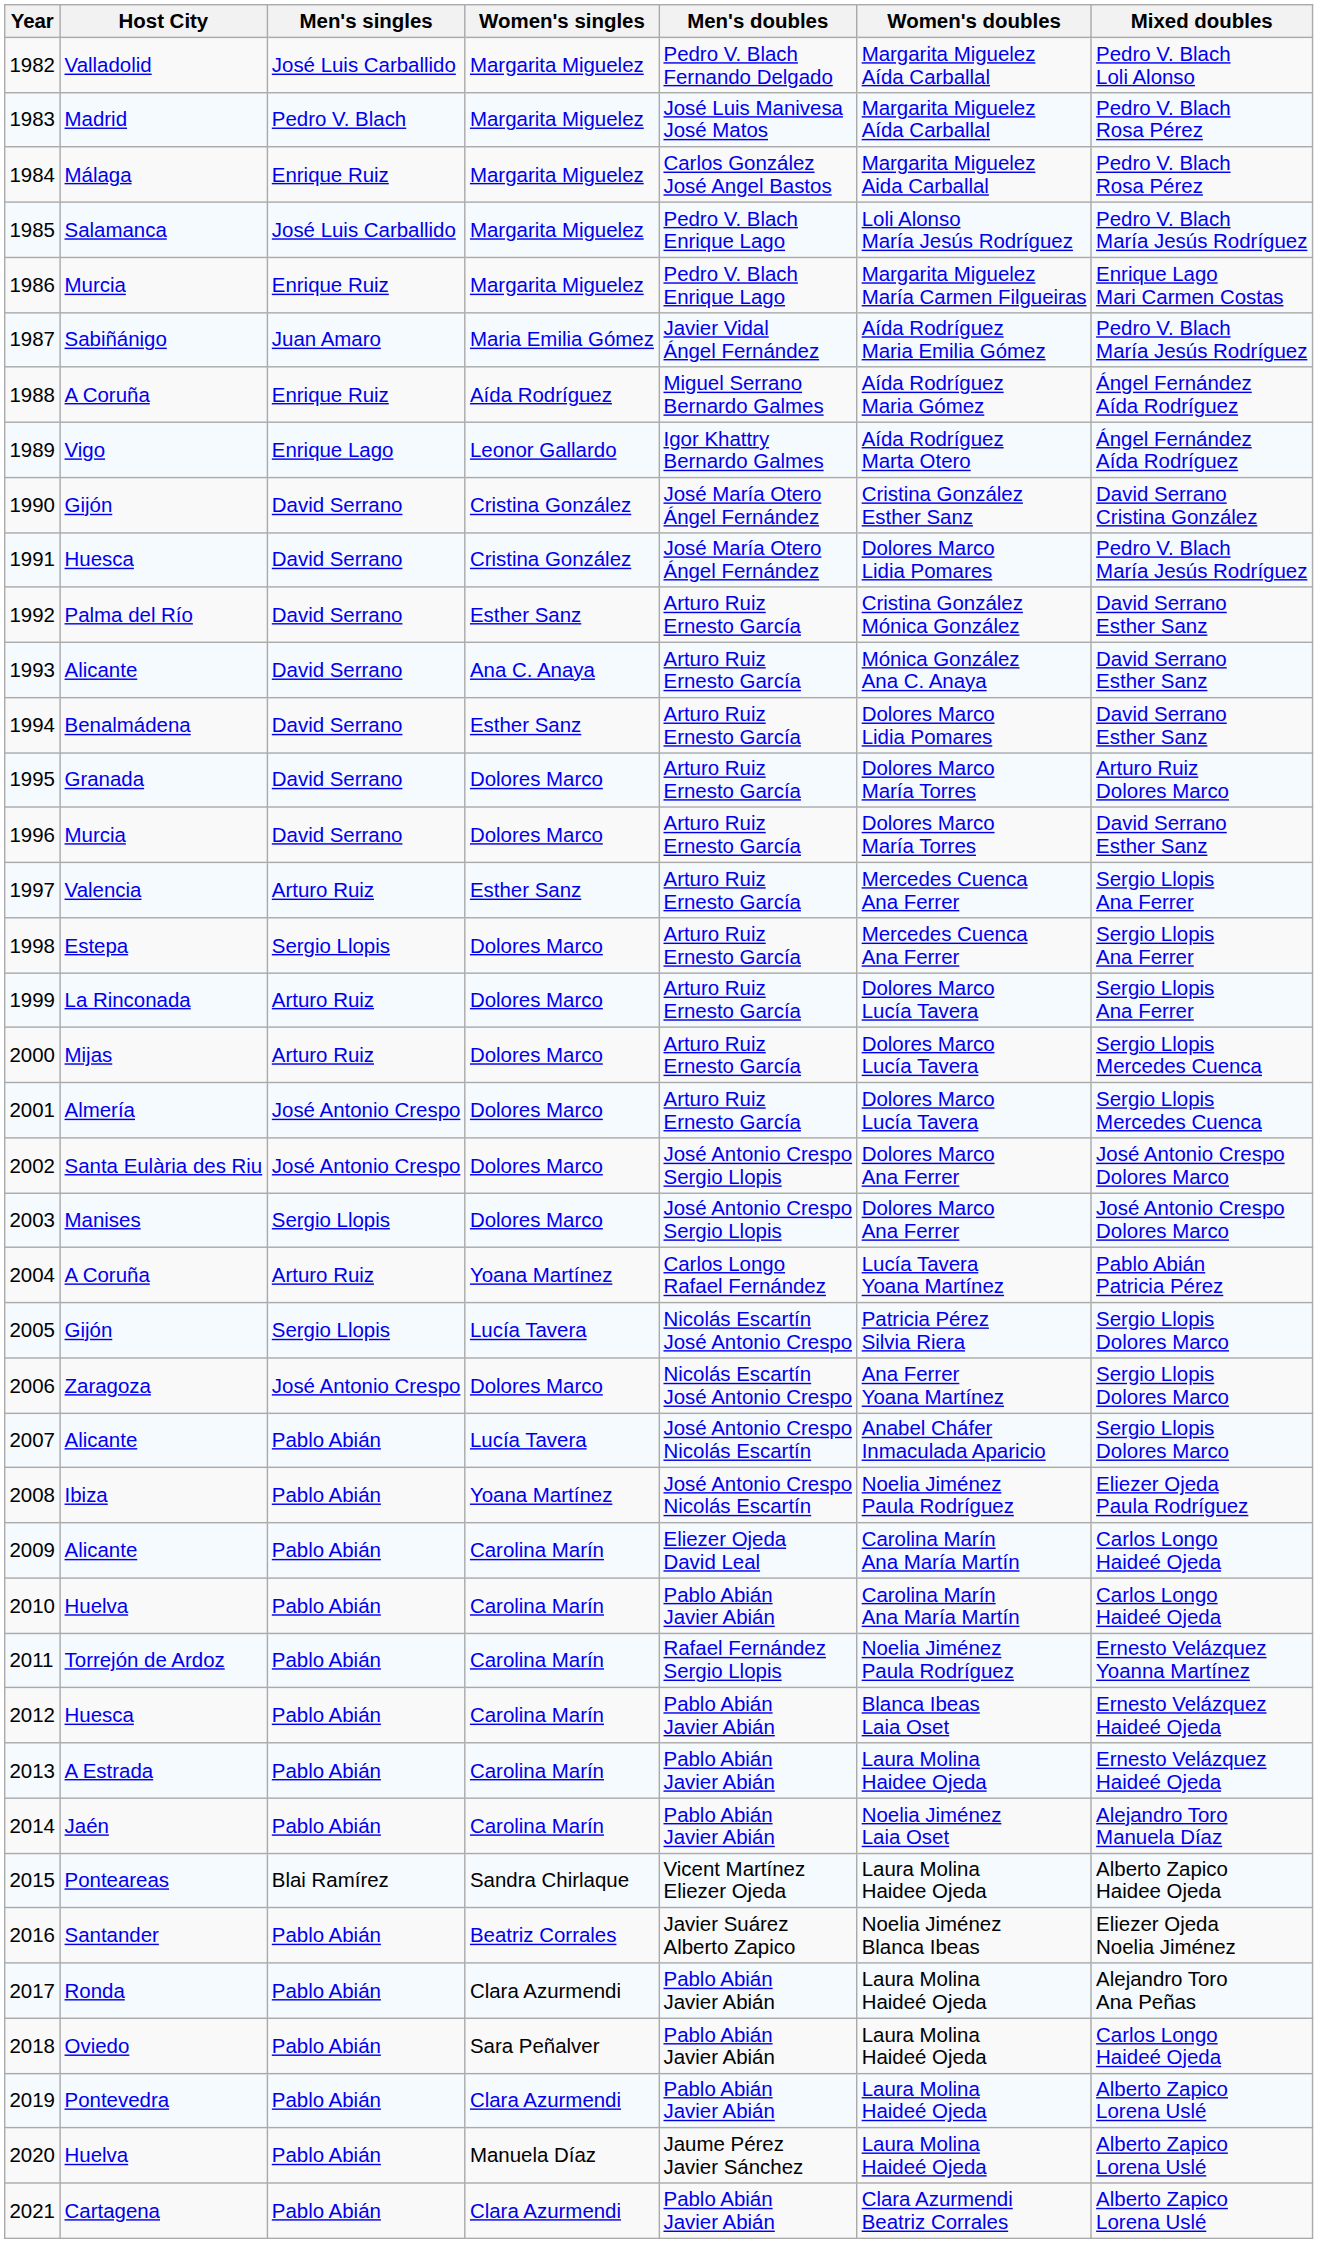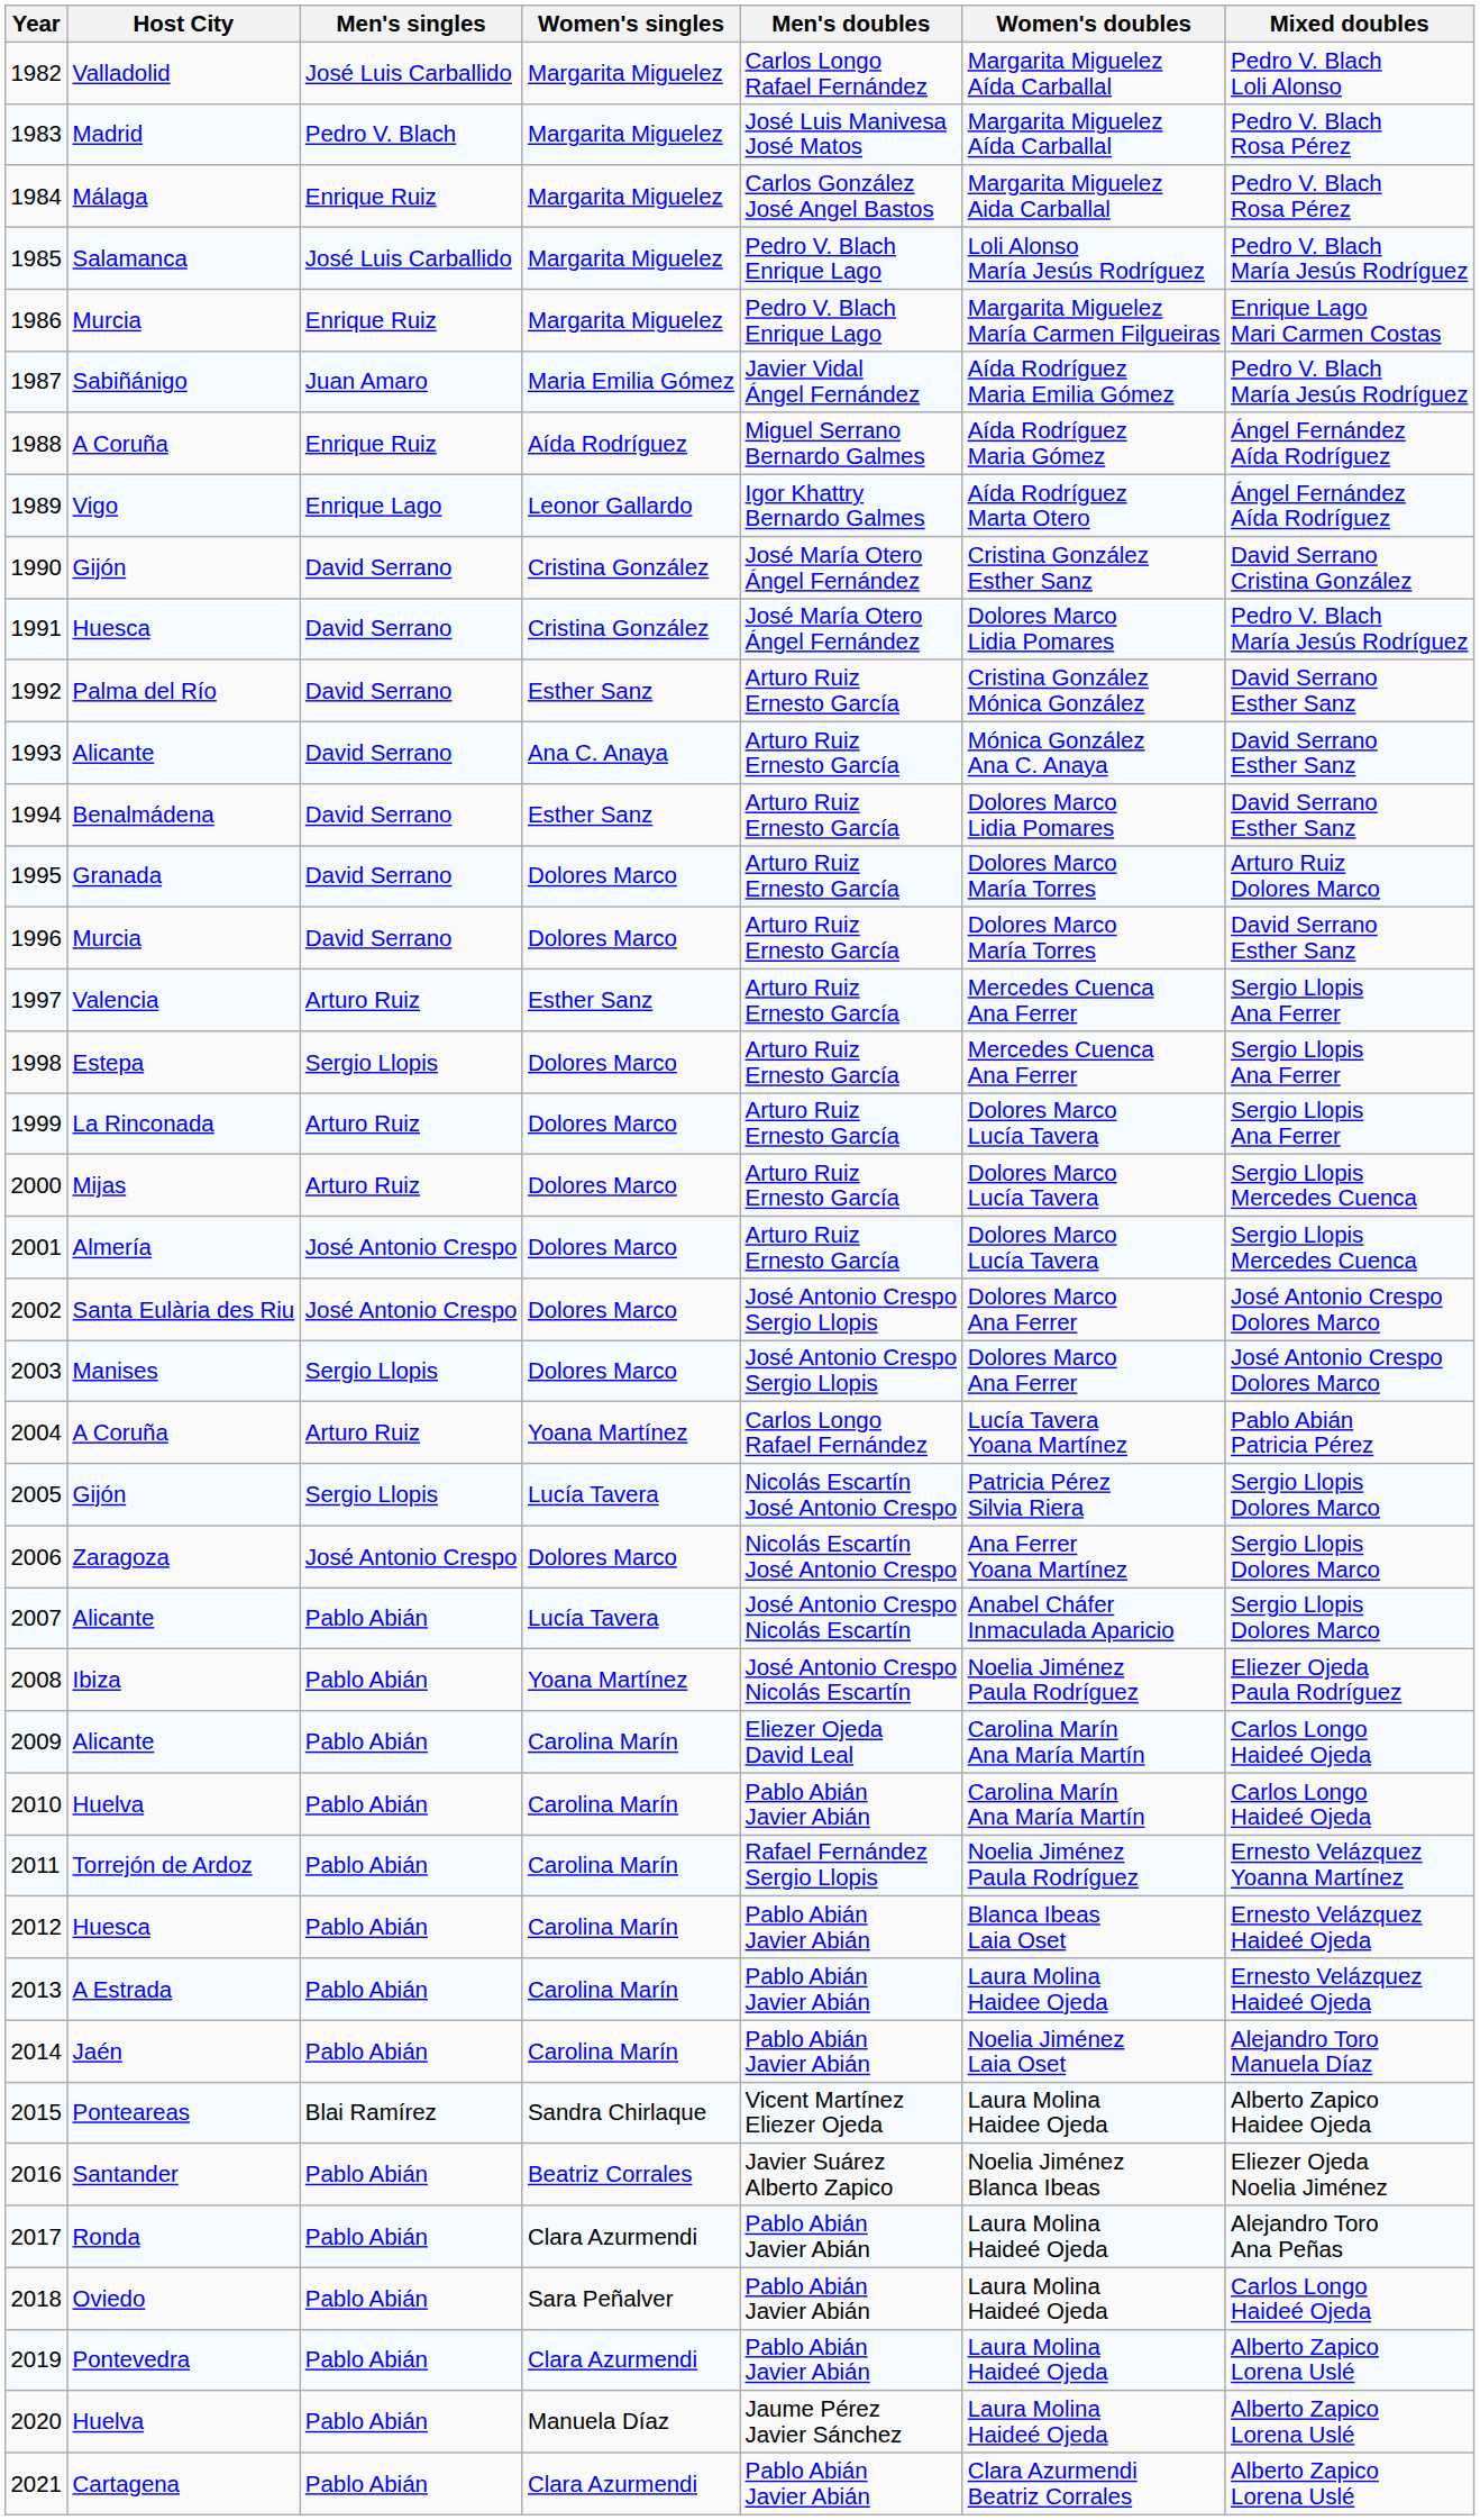1982 | Men's doubles: Pedro V. Blach Fernando Delgado -> Carlos Longo Rafael Fernández
